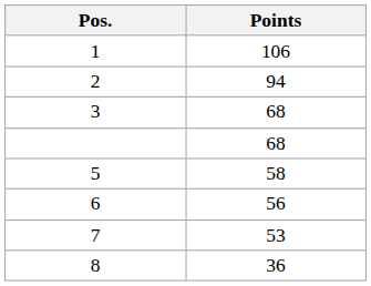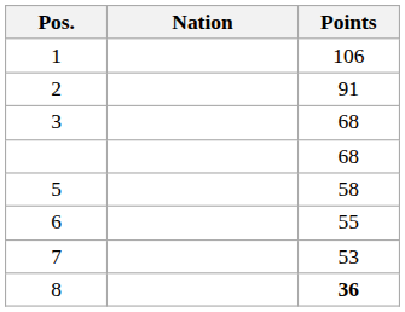+ column: Nation
2 | Points: 94 -> 91
6 | Points: 56 -> 55
8 | Points: normal -> bold
